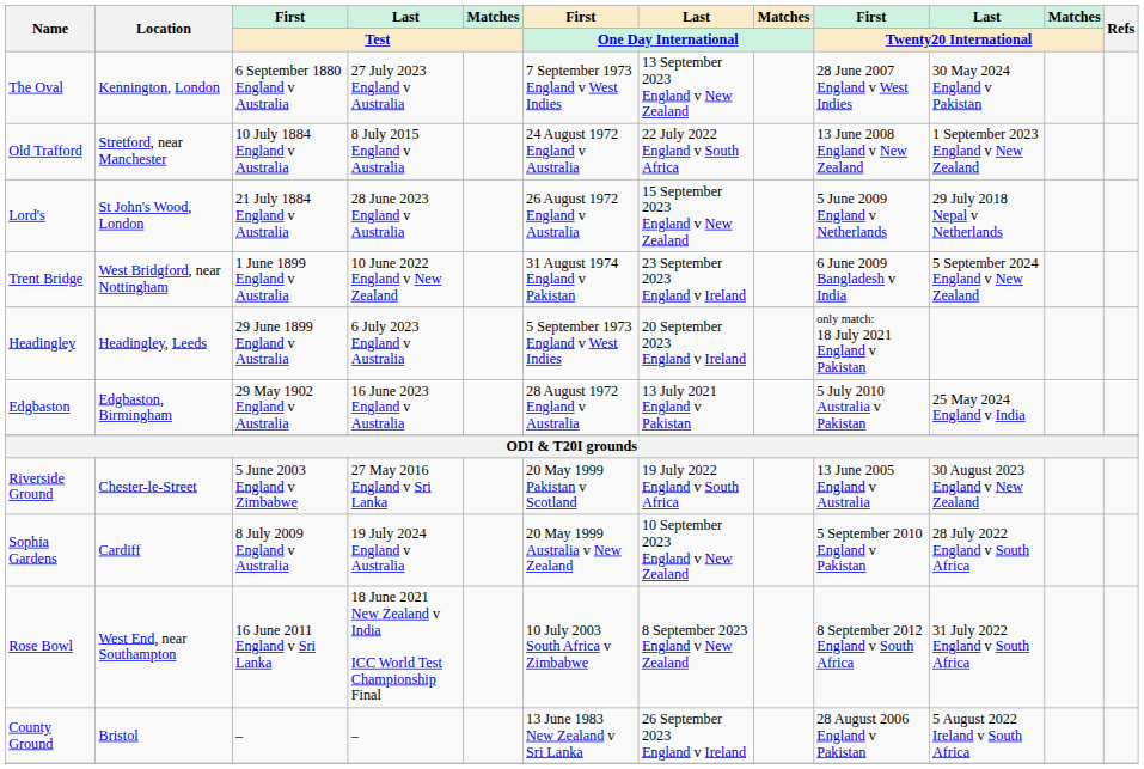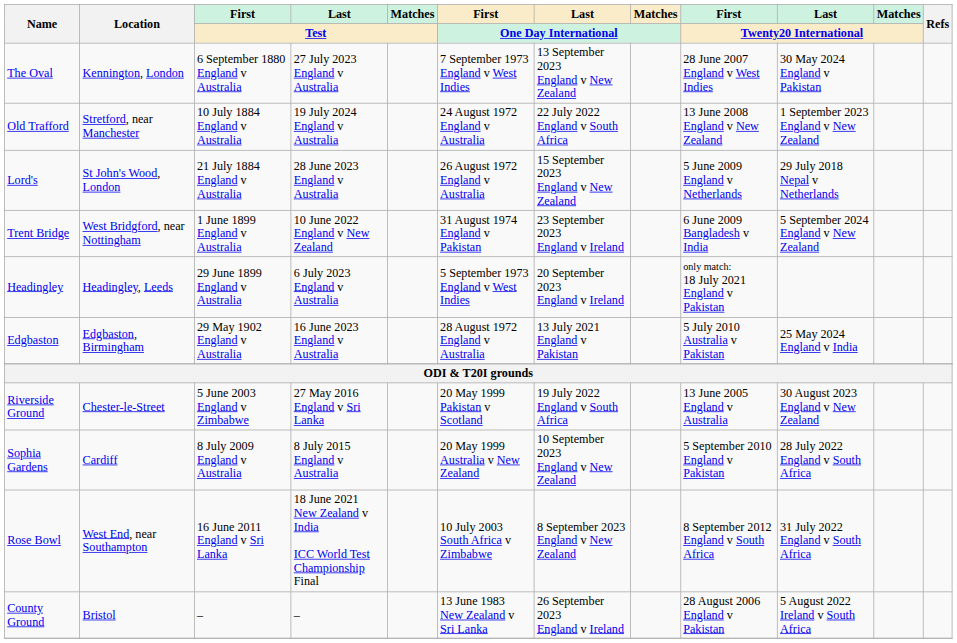Old Trafford | Last / Test: 8 July 2015 England v Australia -> 19 July 2024 England v Australia
Sophia Gardens | Last / Test: 19 July 2024 England v Australia -> 8 July 2015 England v Australia
